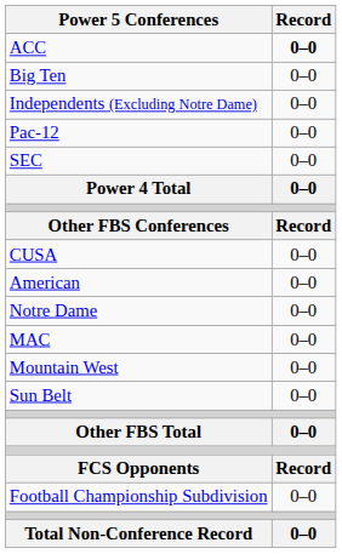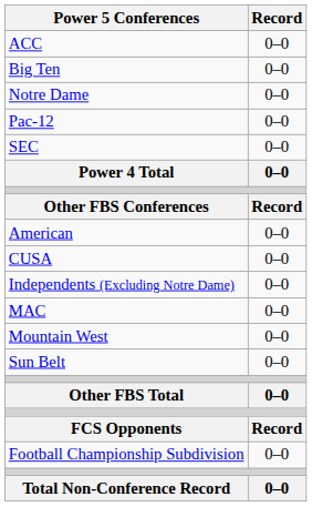ACC | Record: bold -> normal
rows swapped: Notre Dame <-> Independents (Excluding Notre Dame)
rows swapped: American <-> CUSA
